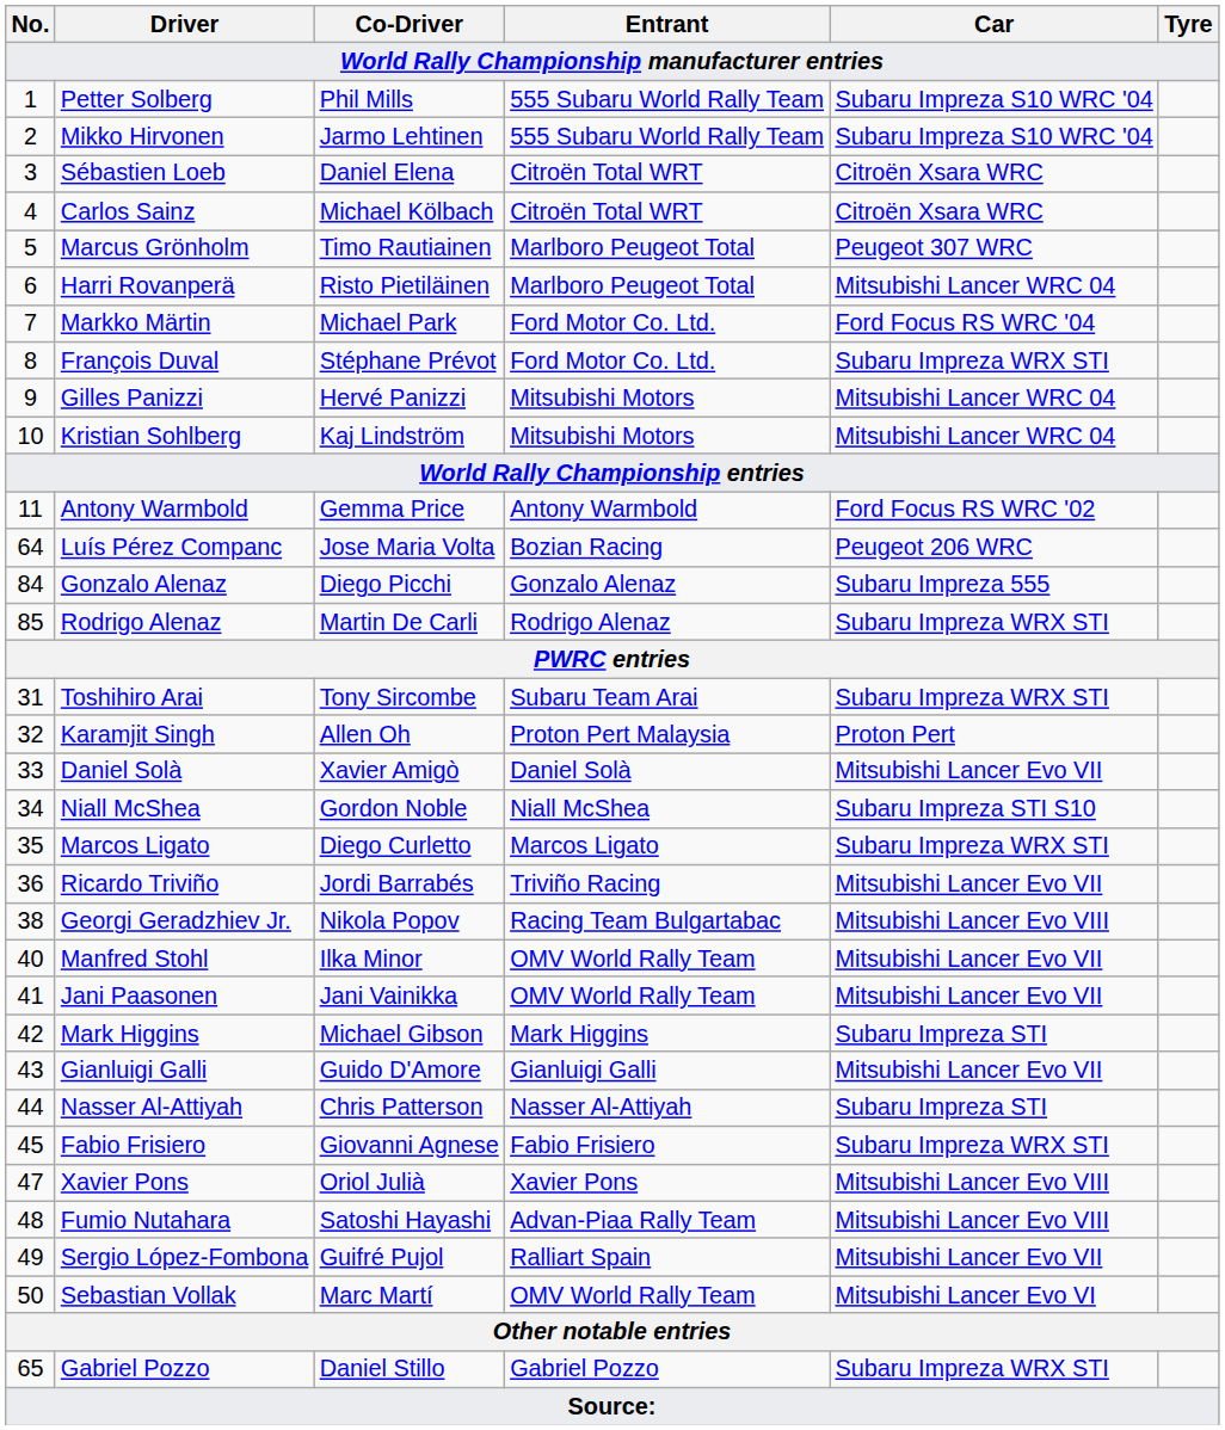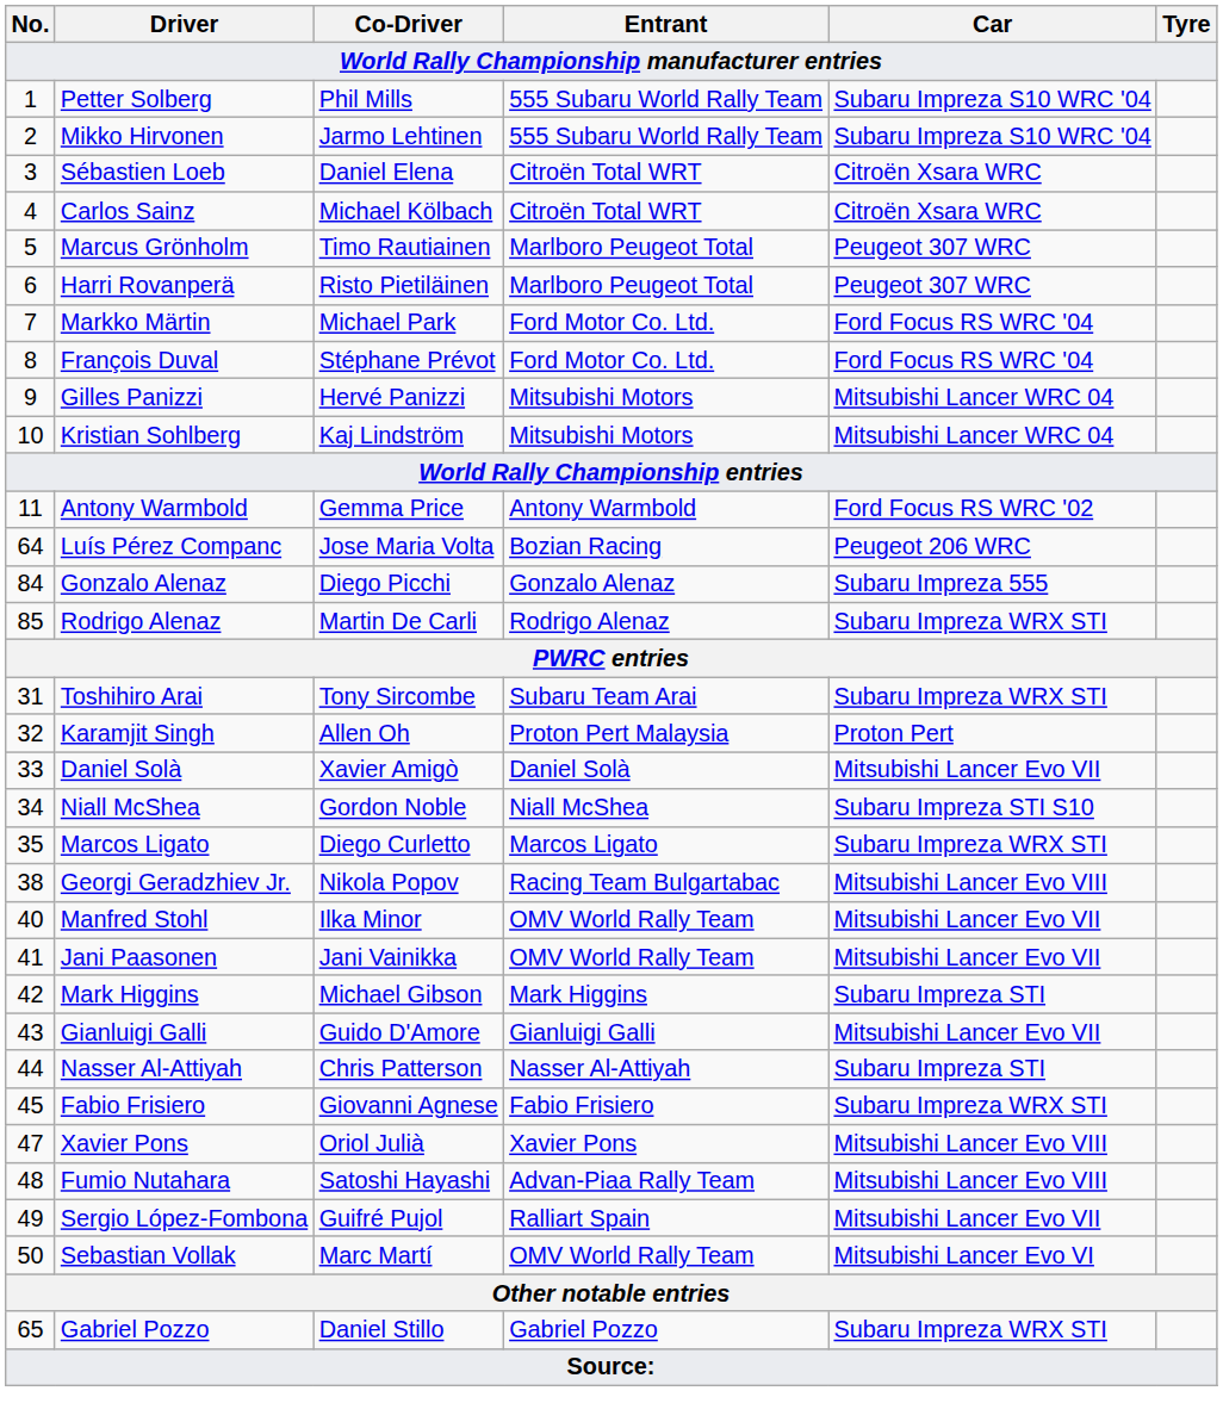Harri Rovanperä | Car: Mitsubishi Lancer WRC 04 -> Peugeot 307 WRC
François Duval | Car: Subaru Impreza WRX STI -> Ford Focus RS WRC '04
- row: 36 | Ricardo Triviño | Jordi Barrabés | Triviño Racing | Mitsubishi Lancer Evo VII
